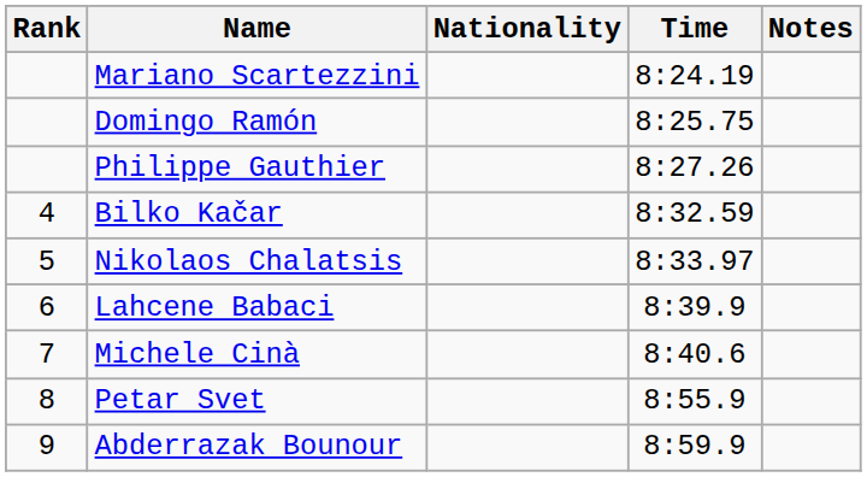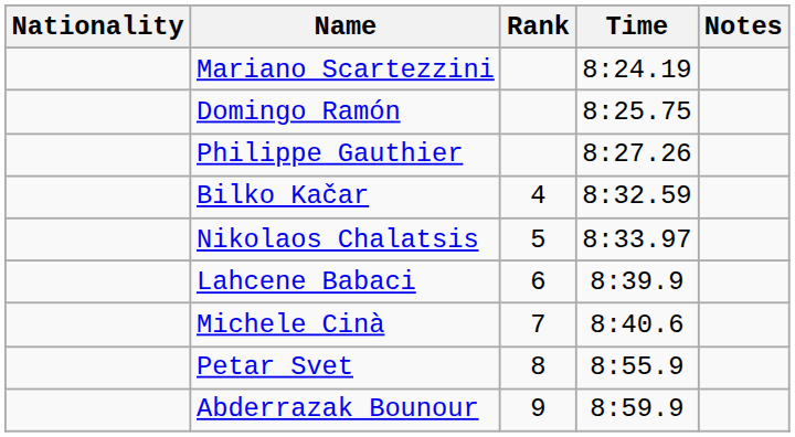columns swapped: Rank <-> Nationality
